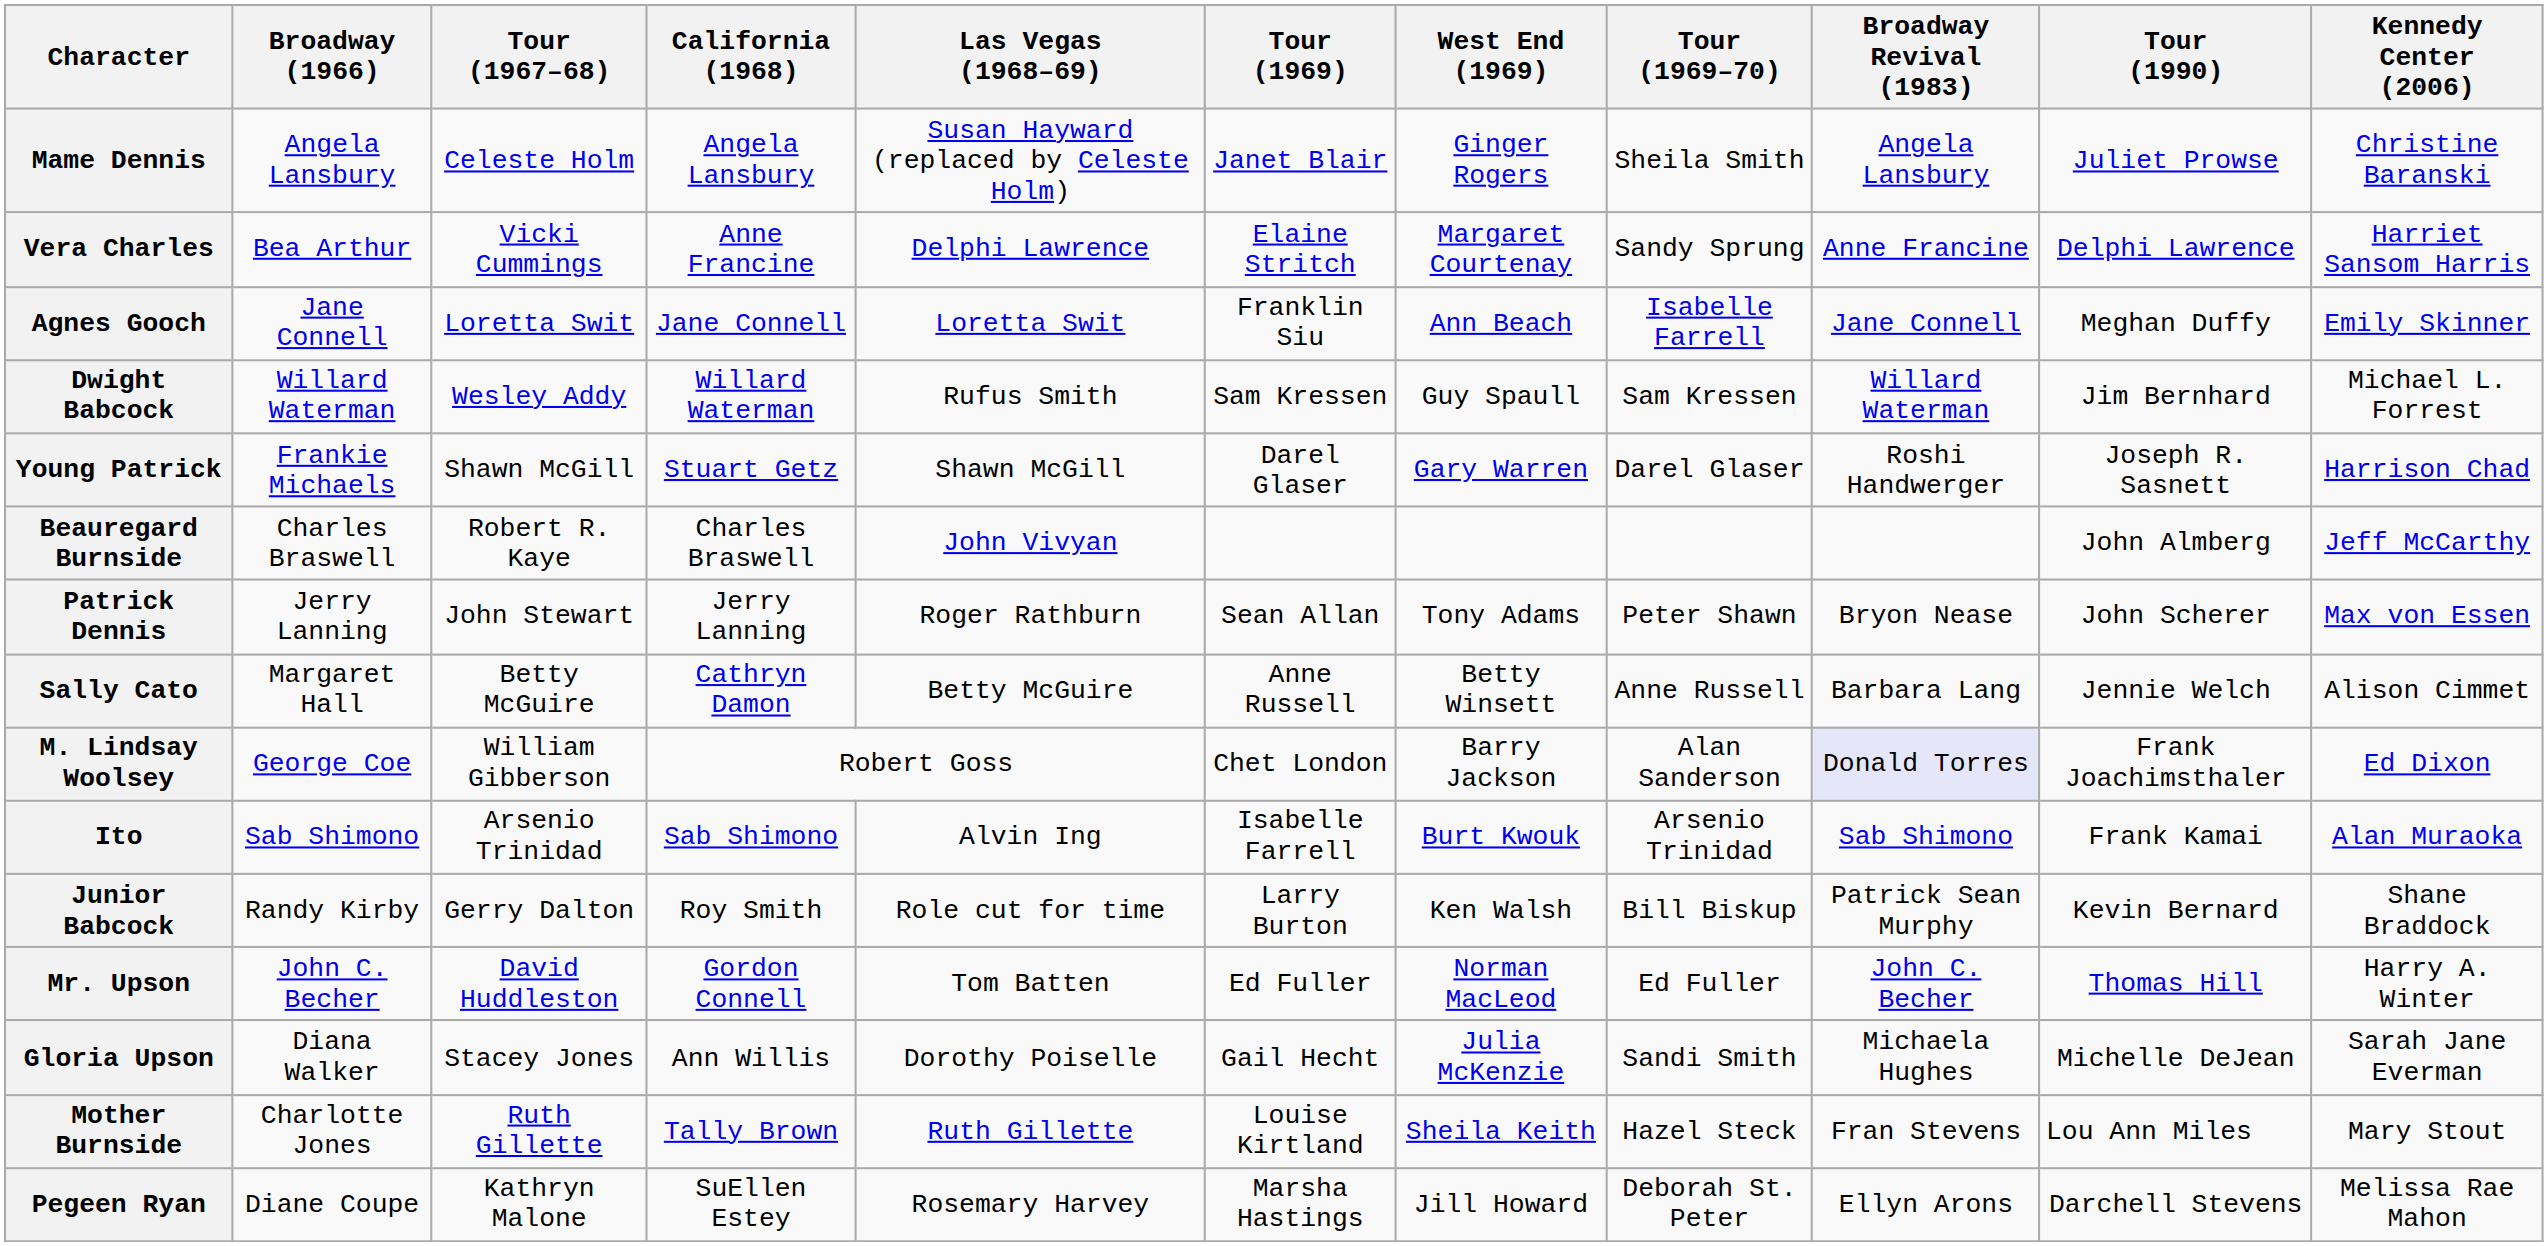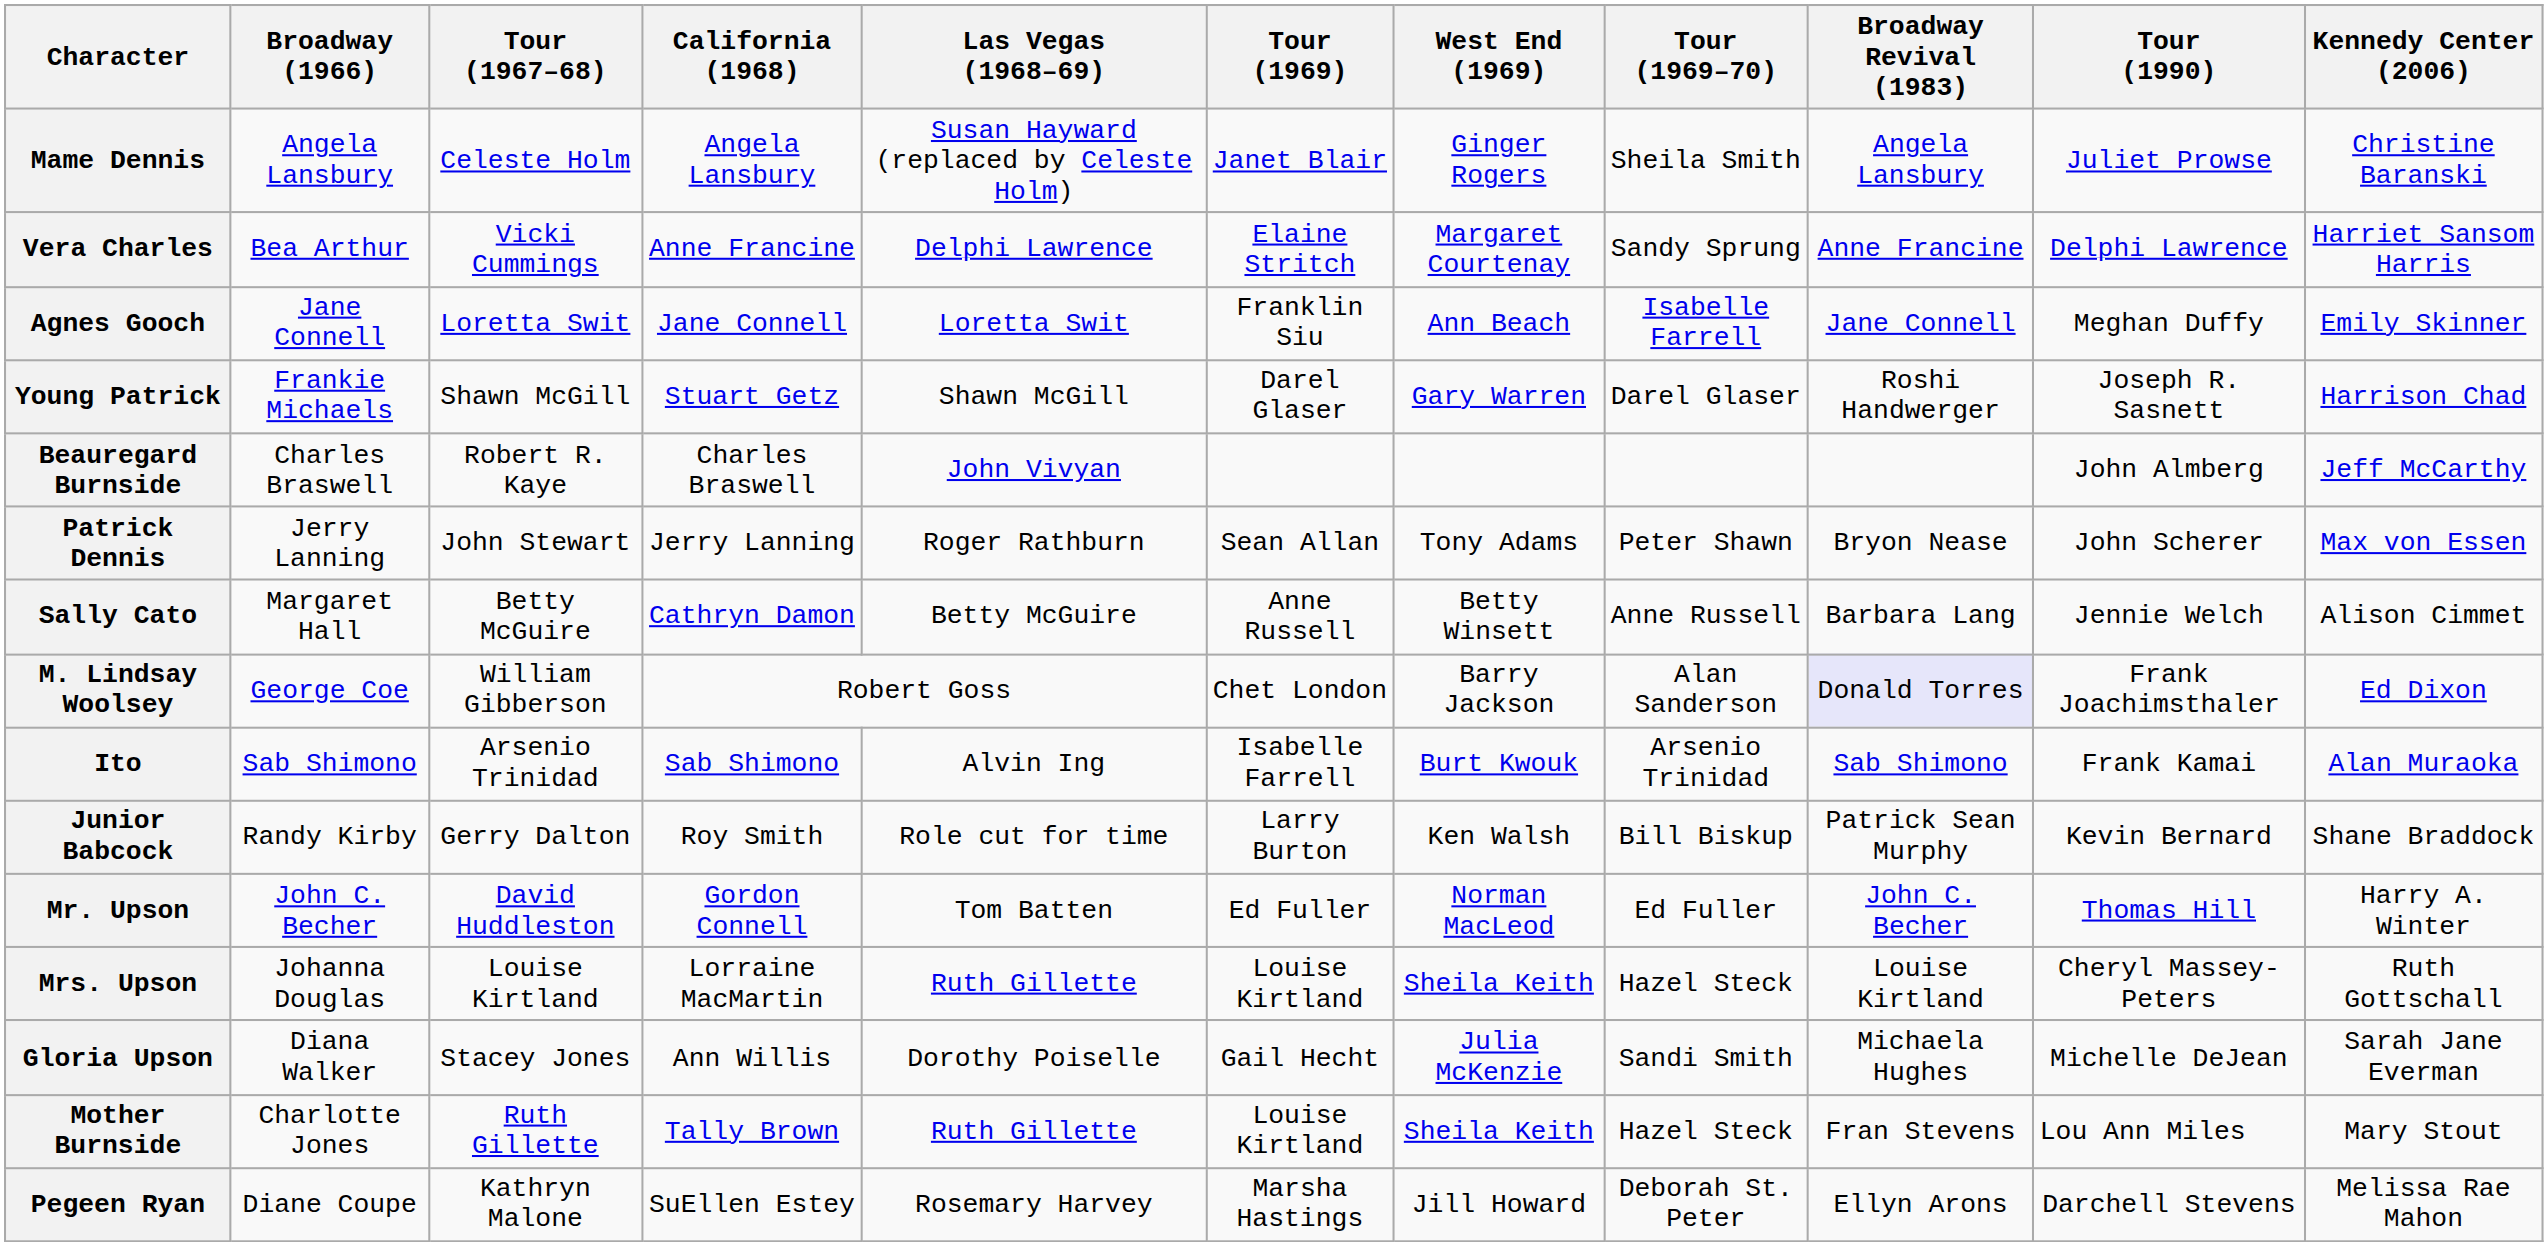- row: Dwight Babcock | Willard Waterman | Wesley Addy | Willard Waterman | Rufus Smith | Sam Kressen | Guy Spaull | Sam Kressen | Willard Waterman | Jim Bernhard | Michael L. Forrest
+ row: Mrs. Upson | Johanna Douglas | Louise Kirtland | Lorraine MacMartin | Ruth Gillette | Louise Kirtland | Sheila Keith | Hazel Steck | Louise Kirtland | Cheryl Massey-Peters | Ruth Gottschall
